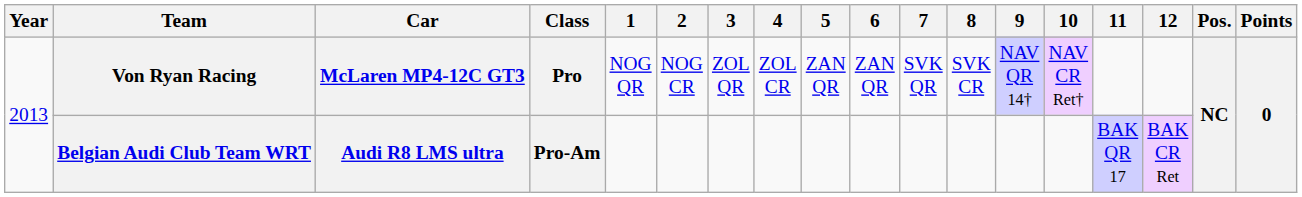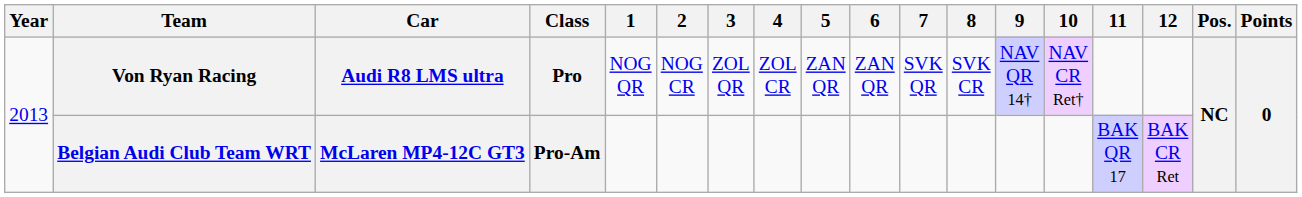Von Ryan Racing | Car: McLaren MP4-12C GT3 -> Audi R8 LMS ultra
Belgian Audi Club Team WRT | Car: Audi R8 LMS ultra -> McLaren MP4-12C GT3
